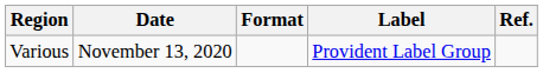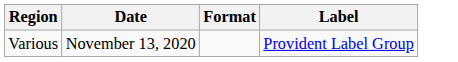- column: Ref.
